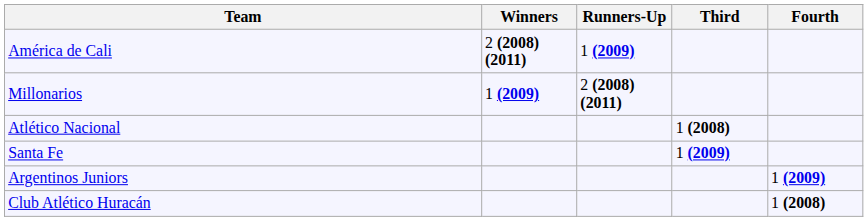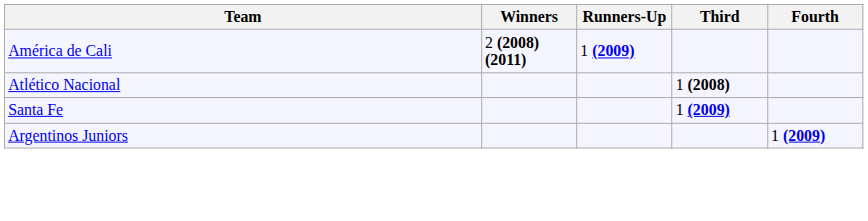- row: Millonarios | 1 (2009) | 2 (2008) (2011)
- row: Club Atlético Huracán | 1 (2008)
